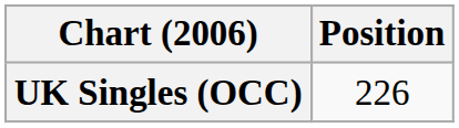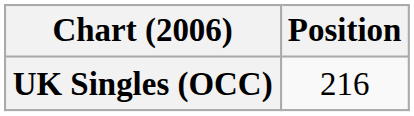UK Singles (OCC) | Position: 226 -> 216
